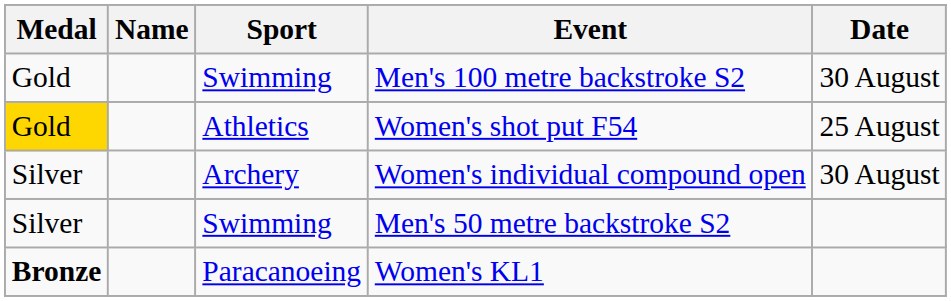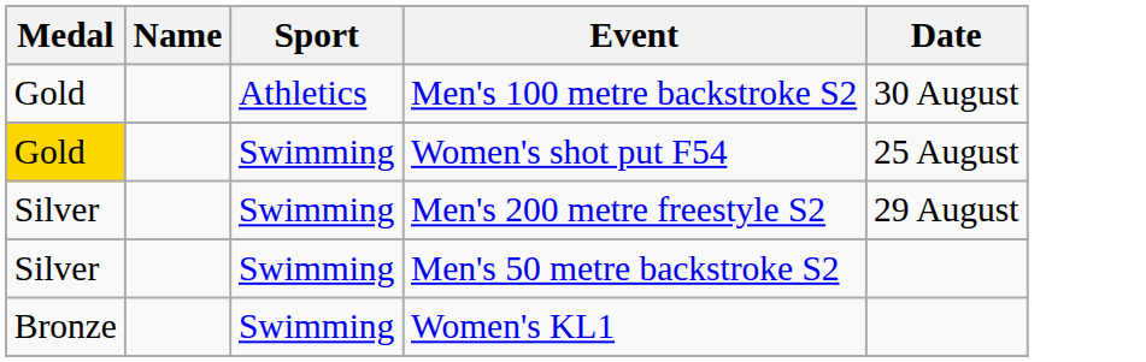Men's 100 metre backstroke S2 | Sport: Swimming -> Athletics
Women's shot put F54 | Sport: Athletics -> Swimming
+ row: Silver | Swimming | Men's 200 metre freestyle S2 | 29 August
- row: Silver | Archery | Women's individual compound open | 30 August
Women's KL1 | Medal: bold -> normal
Women's KL1 | Sport: Paracanoeing -> Swimming
